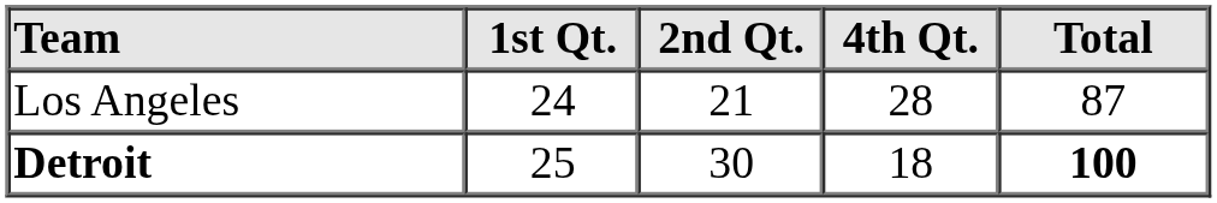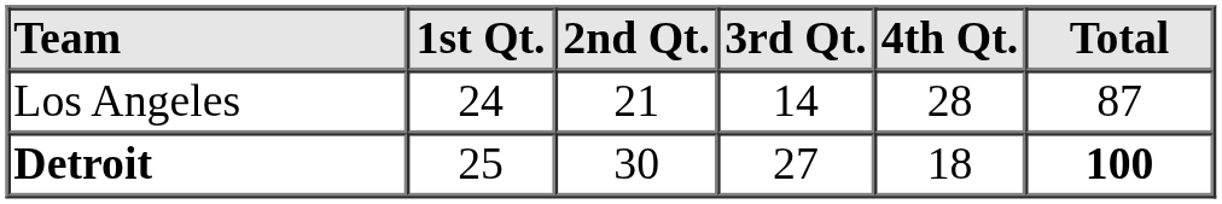+ column: 3rd Qt. | 14 | 27
